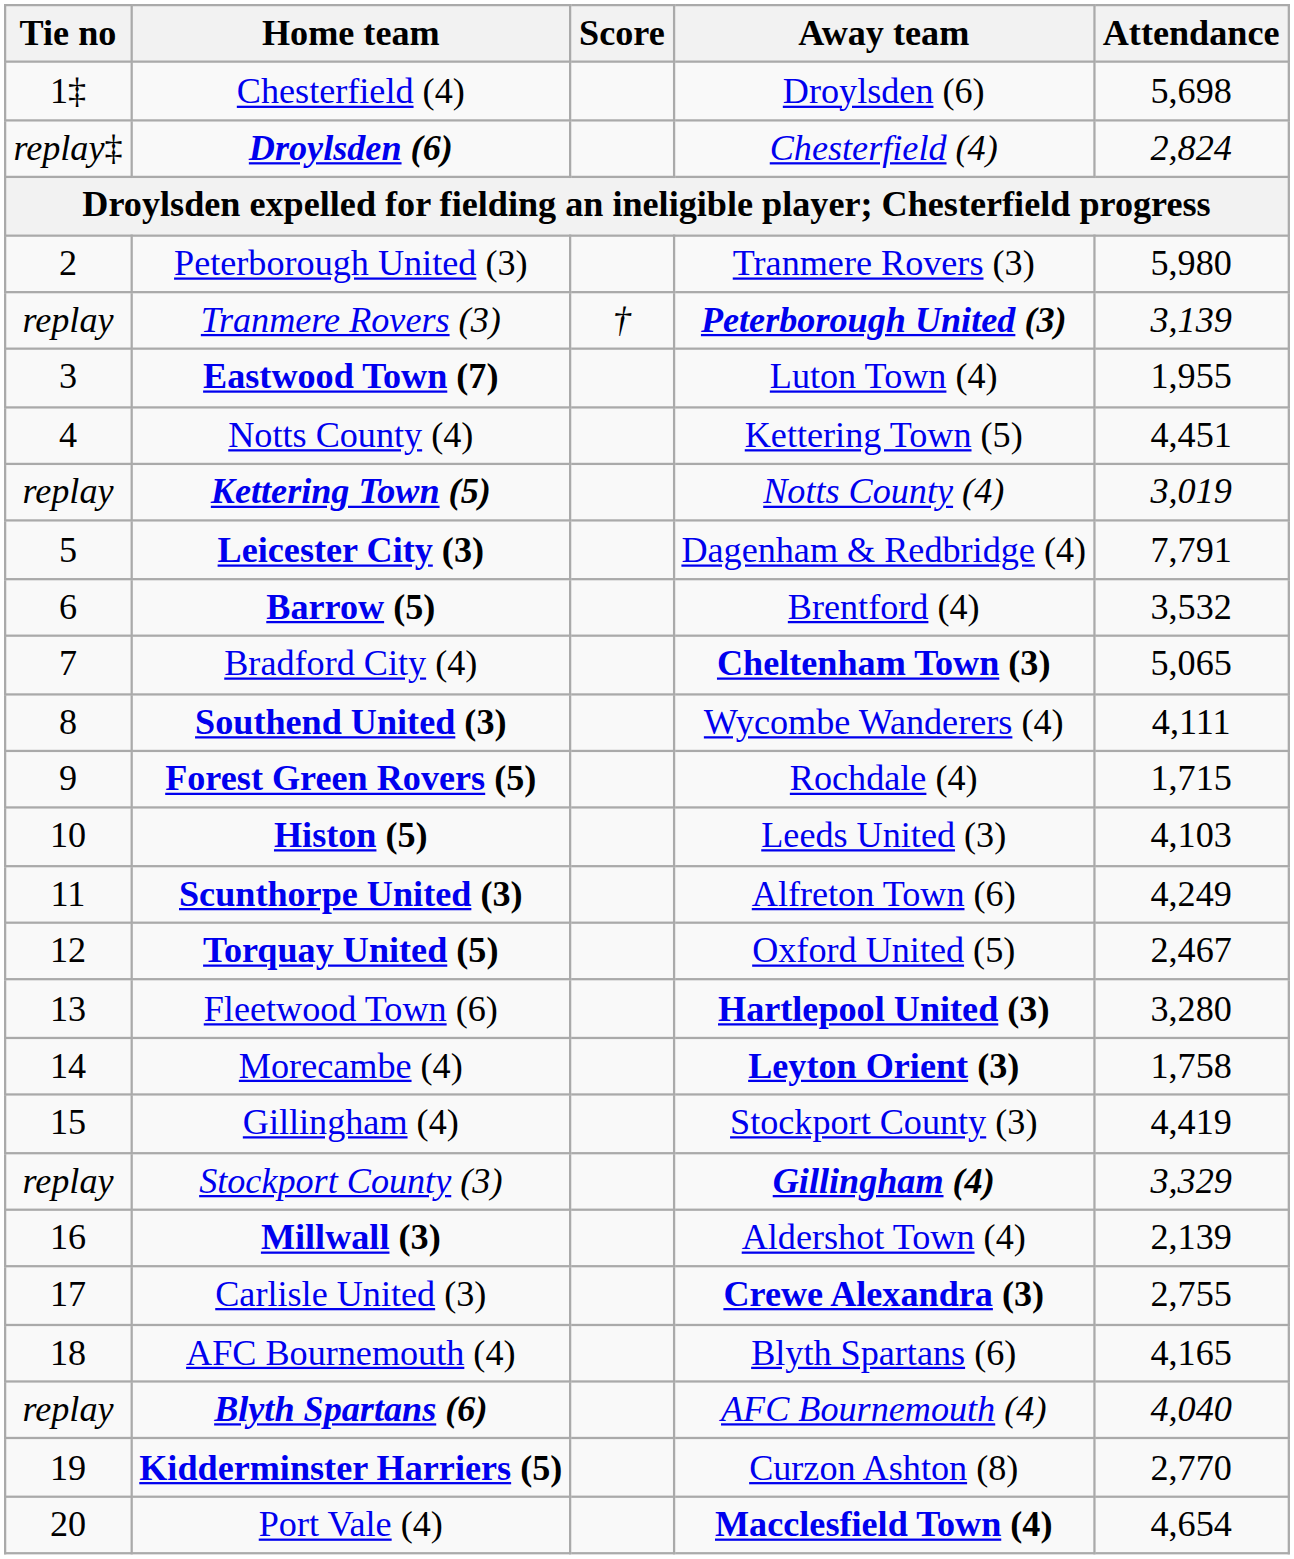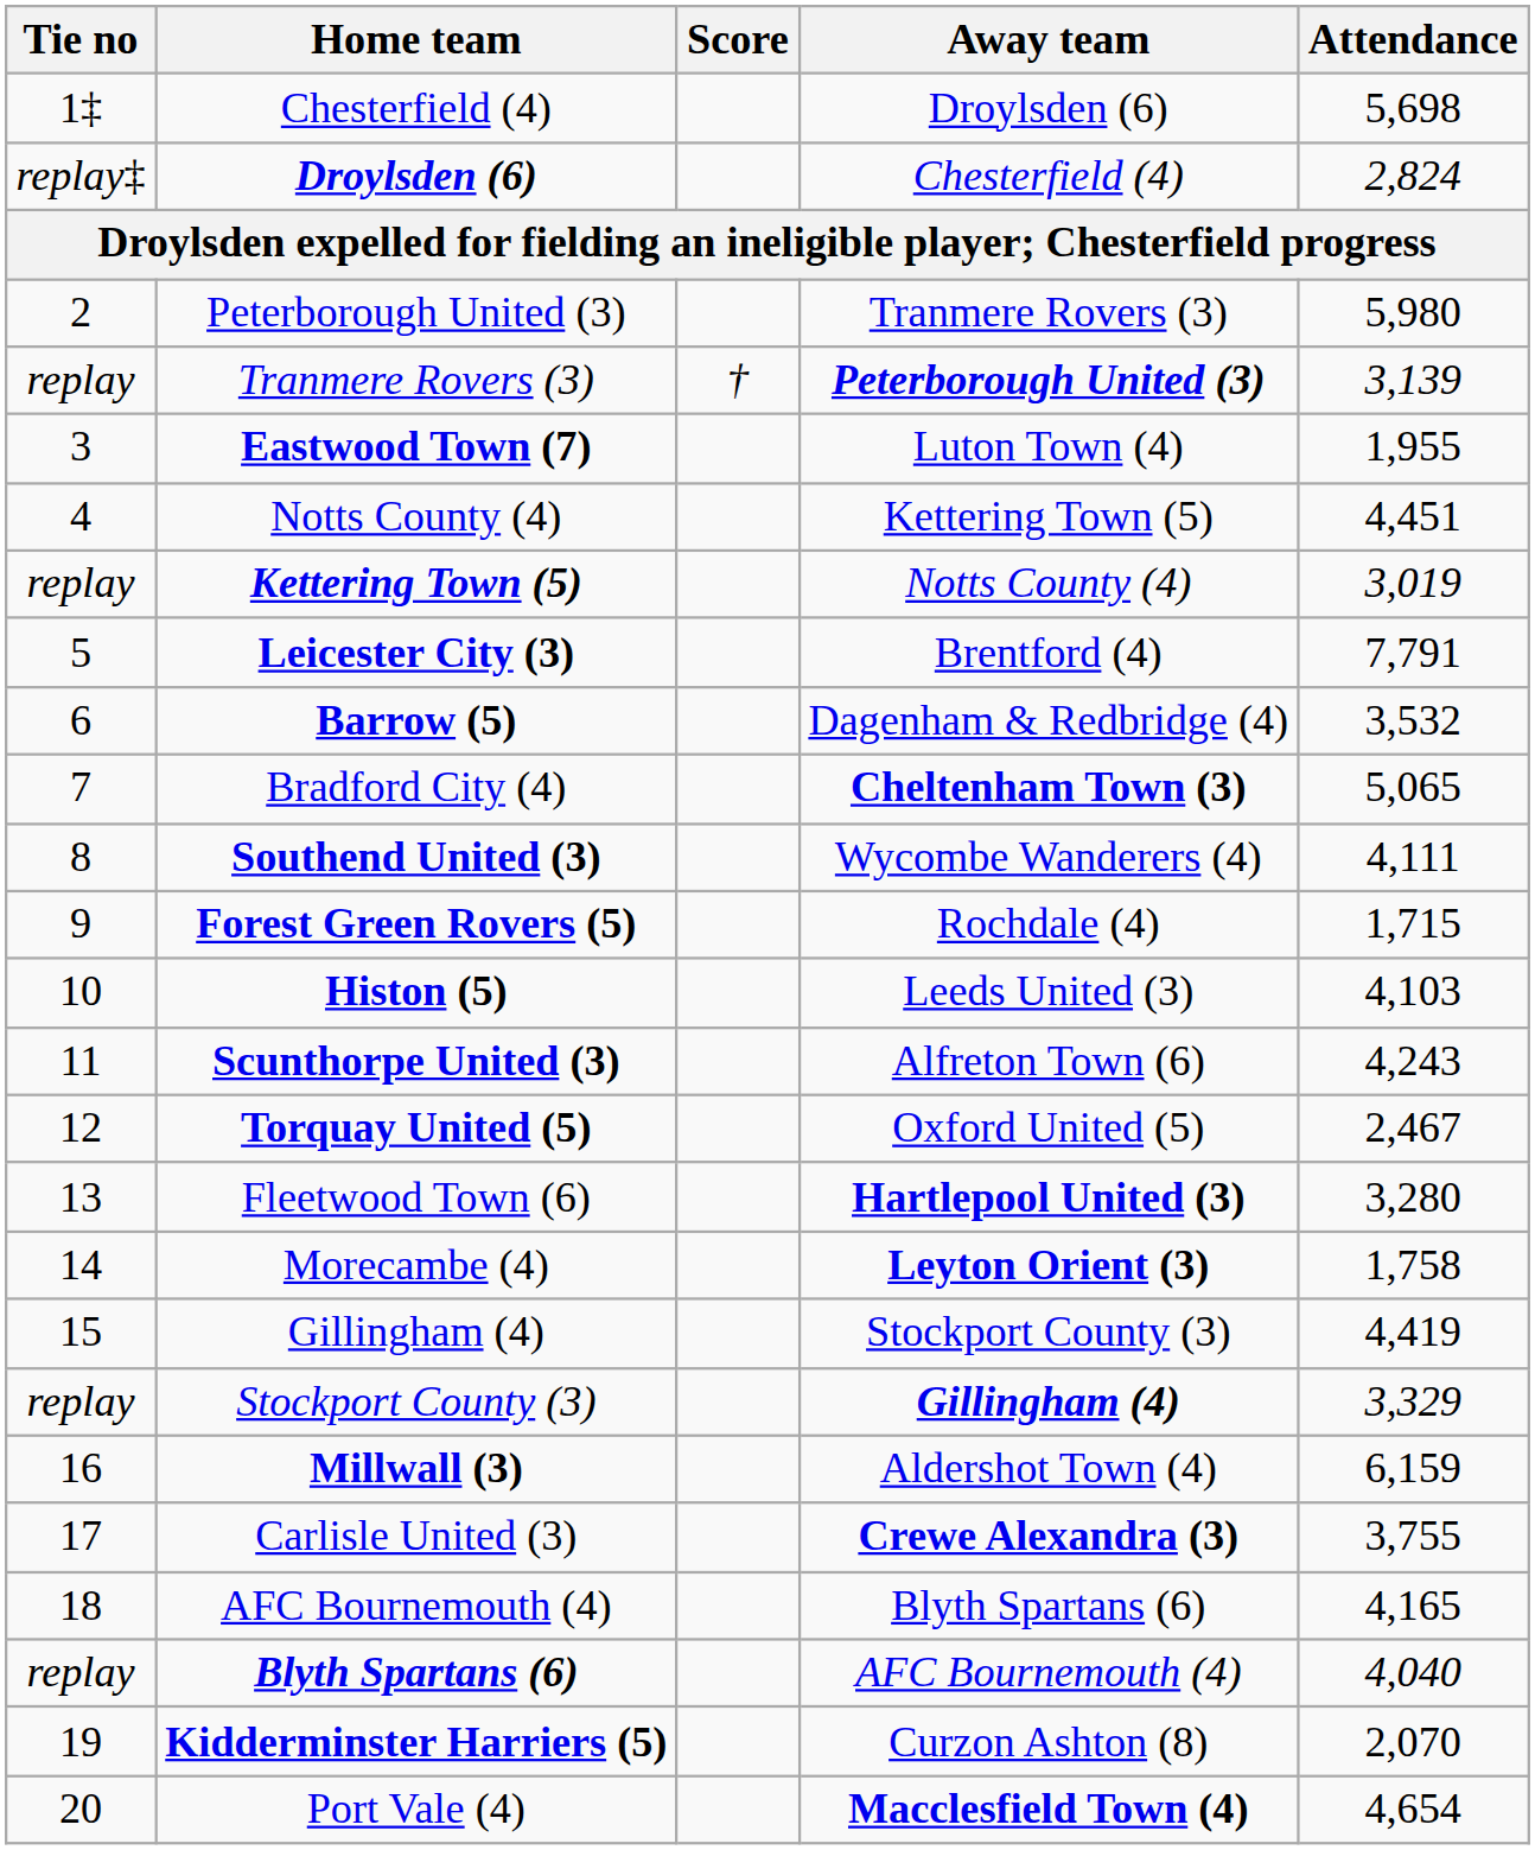Leicester City (3) | Away team: Dagenham & Redbridge (4) -> Brentford (4)
Barrow (5) | Away team: Brentford (4) -> Dagenham & Redbridge (4)
Scunthorpe United (3) | Attendance: 4,249 -> 4,243
Millwall (3) | Attendance: 2,139 -> 6,159
Carlisle United (3) | Attendance: 2,755 -> 3,755
Kidderminster Harriers (5) | Attendance: 2,770 -> 2,070
